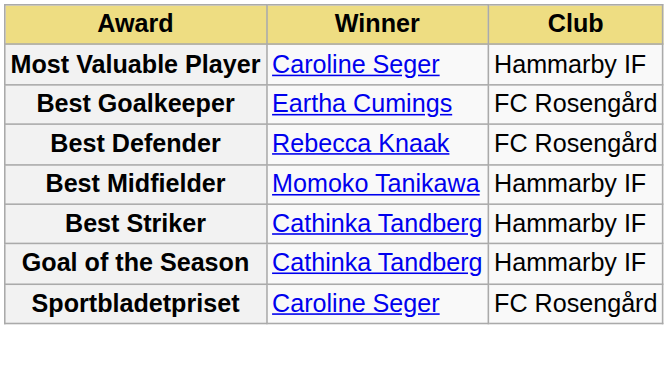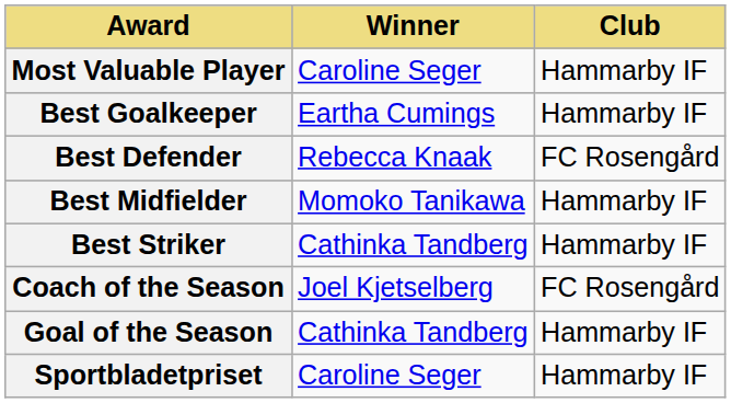Best Goalkeeper | Club: FC Rosengård -> Hammarby IF
+ row: Coach of the Season | Joel Kjetselberg | FC Rosengård
Sportbladetpriset | Club: FC Rosengård -> Hammarby IF
